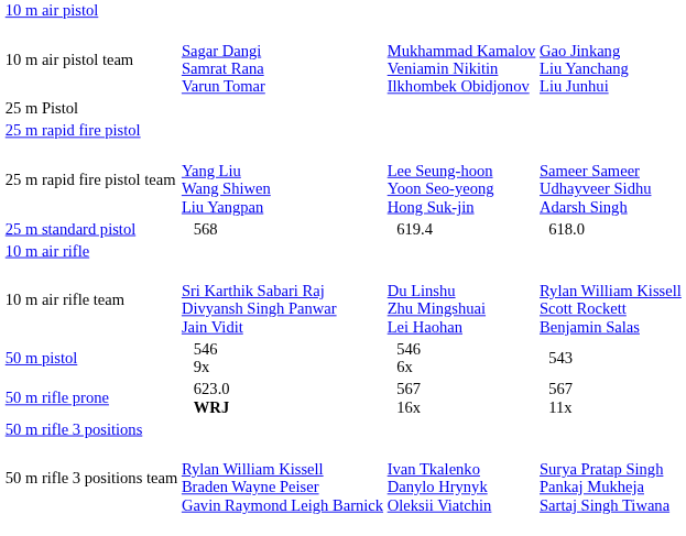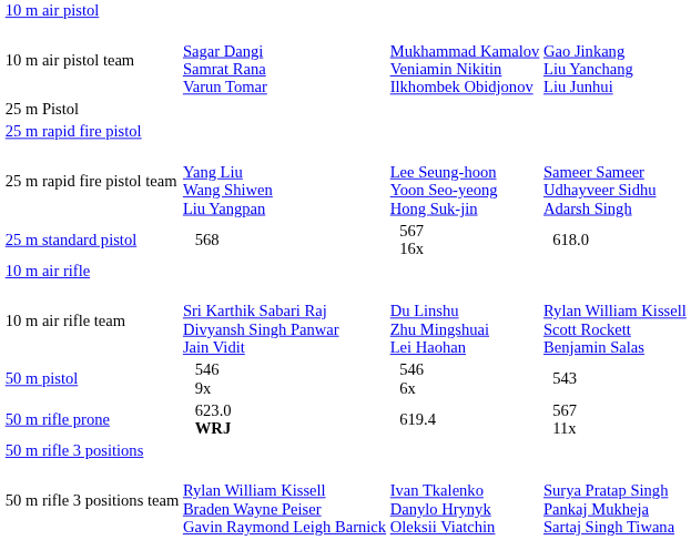25 m standard pistol | column 5: 619.4 -> 567 16x
50 m rifle prone | column 5: 567 16x -> 619.4
